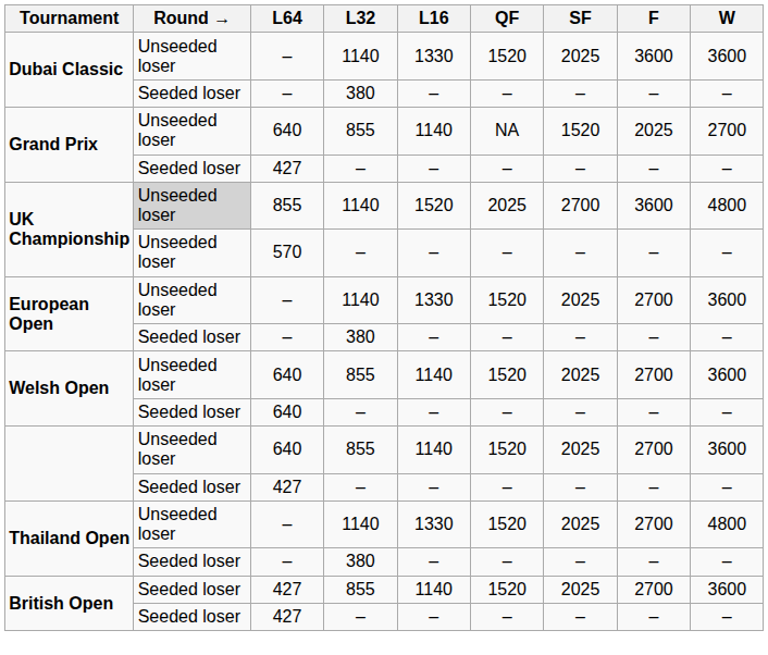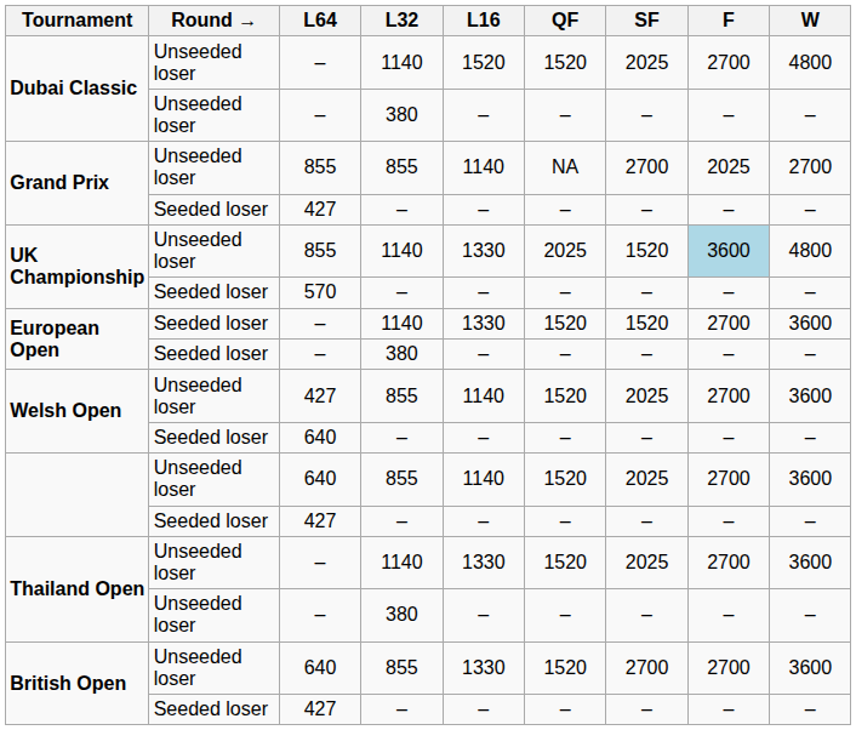Dubai Classic / 1140 | L16: 1330 -> 1520
Dubai Classic / 1140 | F: 3600 -> 2700
Dubai Classic / 1140 | W: 3600 -> 4800
Dubai Classic / 380 | Round →: Seeded loser -> Unseeded loser
Grand Prix / 855 | L64: 640 -> 855
Grand Prix / 855 | SF: 1520 -> 2700
UK Championship / 1140 | Round →: lightgrey background -> no background
UK Championship / 1140 | L16: 1520 -> 1330
UK Championship / 1140 | SF: 2700 -> 1520
UK Championship / 1140 | F: no background -> lightblue background
UK Championship / – | Round →: Unseeded loser -> Seeded loser
European Open / 1140 | Round →: Unseeded loser -> Seeded loser
European Open / 1140 | SF: 2025 -> 1520
Welsh Open / 855 | L64: 640 -> 427
Thailand Open / 1140 | W: 4800 -> 3600
Thailand Open / 380 | Round →: Seeded loser -> Unseeded loser
British Open / 855 | Round →: Seeded loser -> Unseeded loser
British Open / 855 | L64: 427 -> 640
British Open / 855 | L16: 1140 -> 1330
British Open / 855 | SF: 2025 -> 2700
